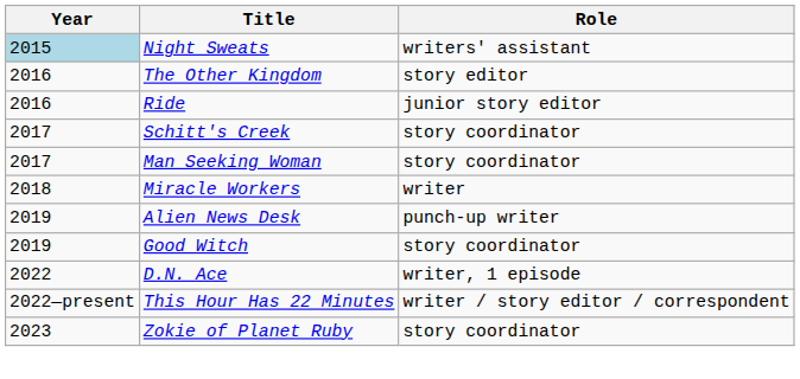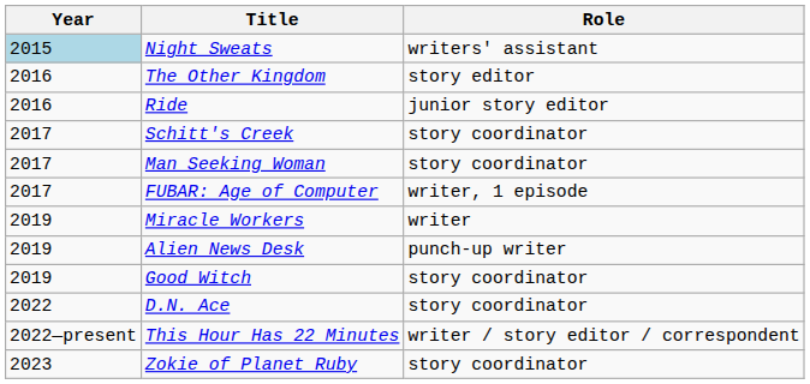+ row: 2017 | FUBAR: Age of Computer | writer, 1 episode
Miracle Workers | Year: 2018 -> 2019
D.N. Ace | Role: writer, 1 episode -> story coordinator
